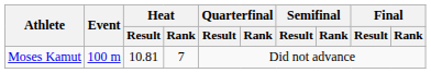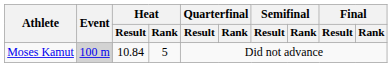Moses Kamut | Event: no background -> lightgrey background
Moses Kamut | Heat / Result: 10.81 -> 10.84
Moses Kamut | Heat / Rank: 7 -> 5
